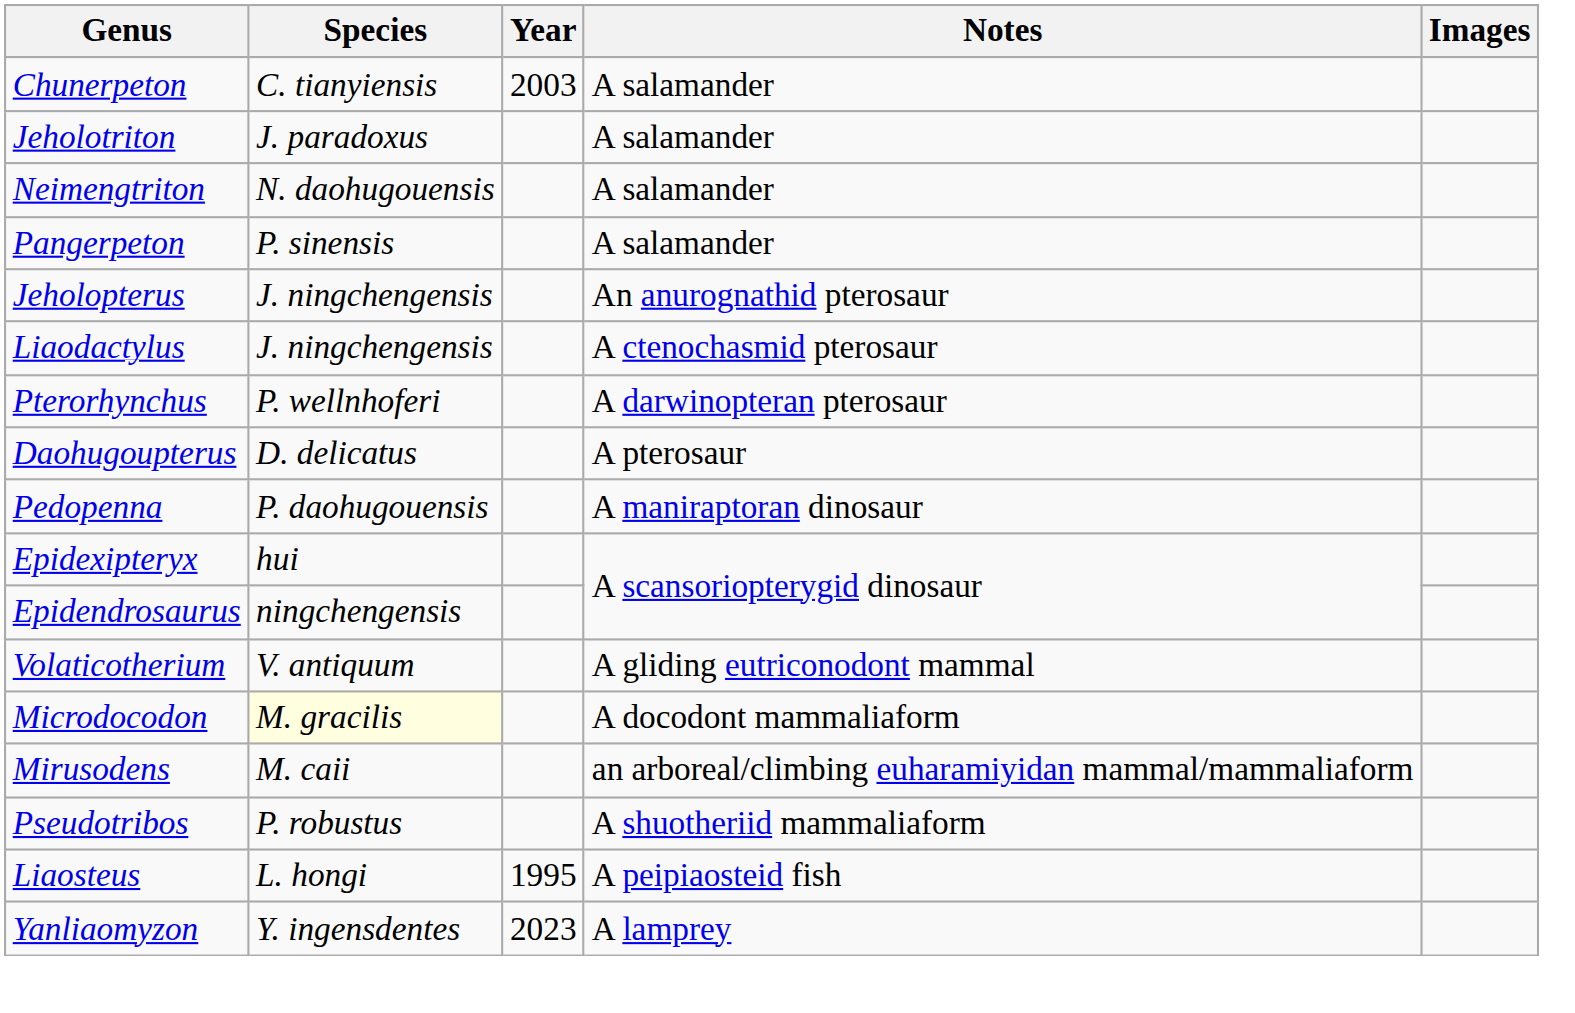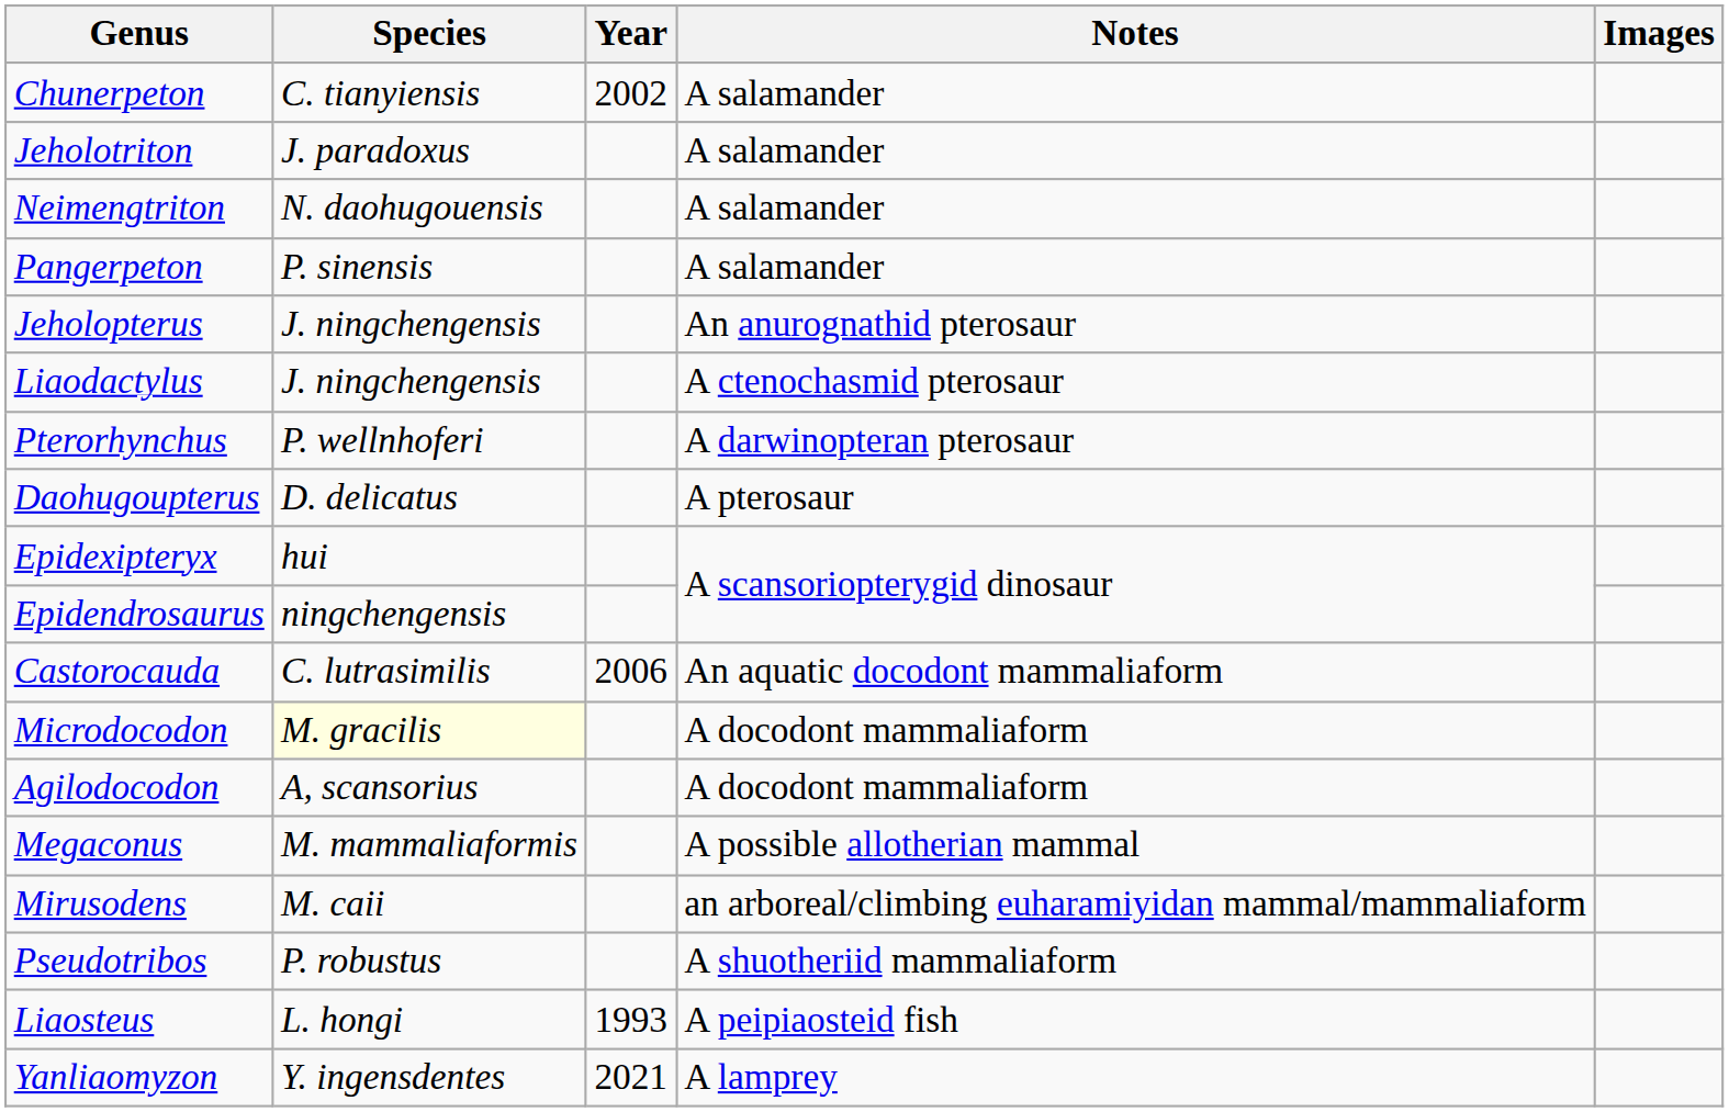Chunerpeton | Year: 2003 -> 2002
- row: Pedopenna | P. daohugouensis | A maniraptoran dinosaur
- row: Volaticotherium | V. antiquum | A gliding eutriconodont mammal
+ row: Castorocauda | C. lutrasimilis | 2006 | An aquatic docodont mammaliaform
+ row: Agilodocodon | A, scansorius | A docodont mammaliaform
+ row: Megaconus | M. mammaliaformis | A possible allotherian mammal
Liaosteus | Year: 1995 -> 1993
Yanliaomyzon | Year: 2023 -> 2021
